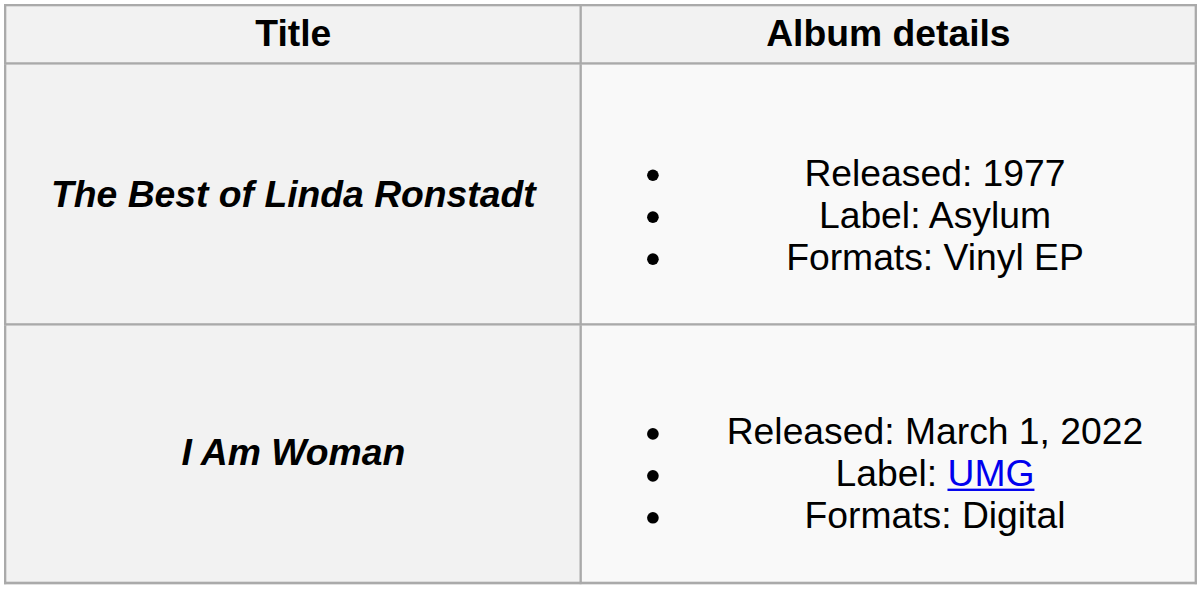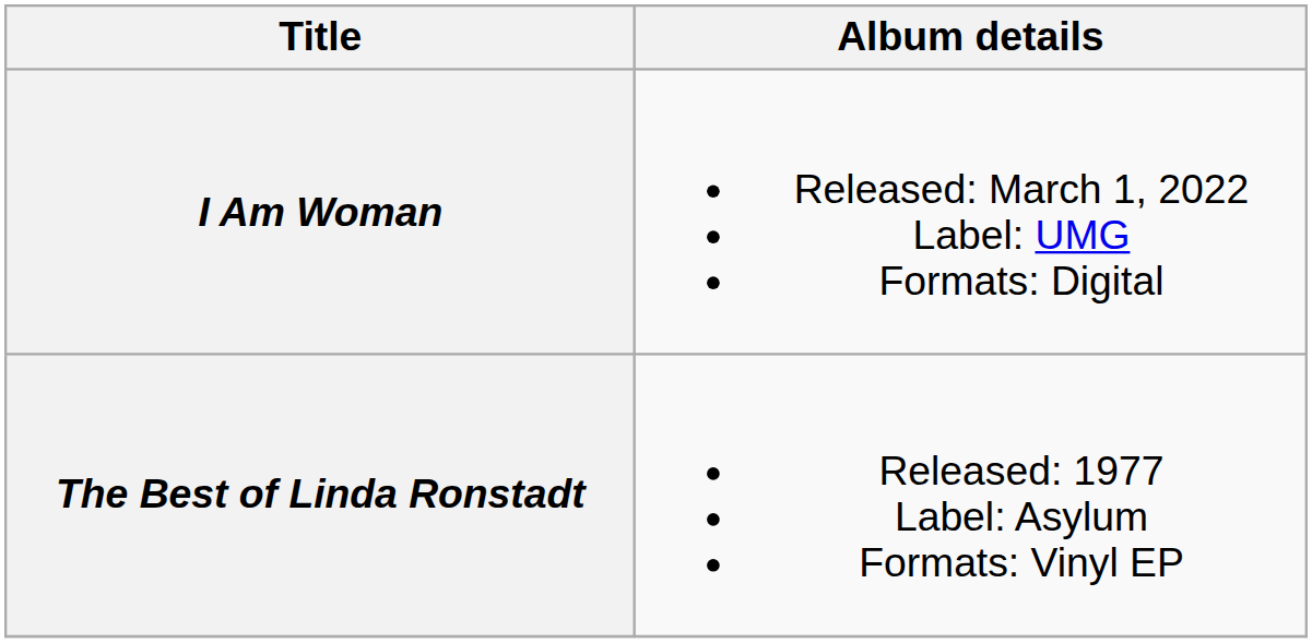rows swapped: The Best of Linda Ronstadt <-> I Am Woman
